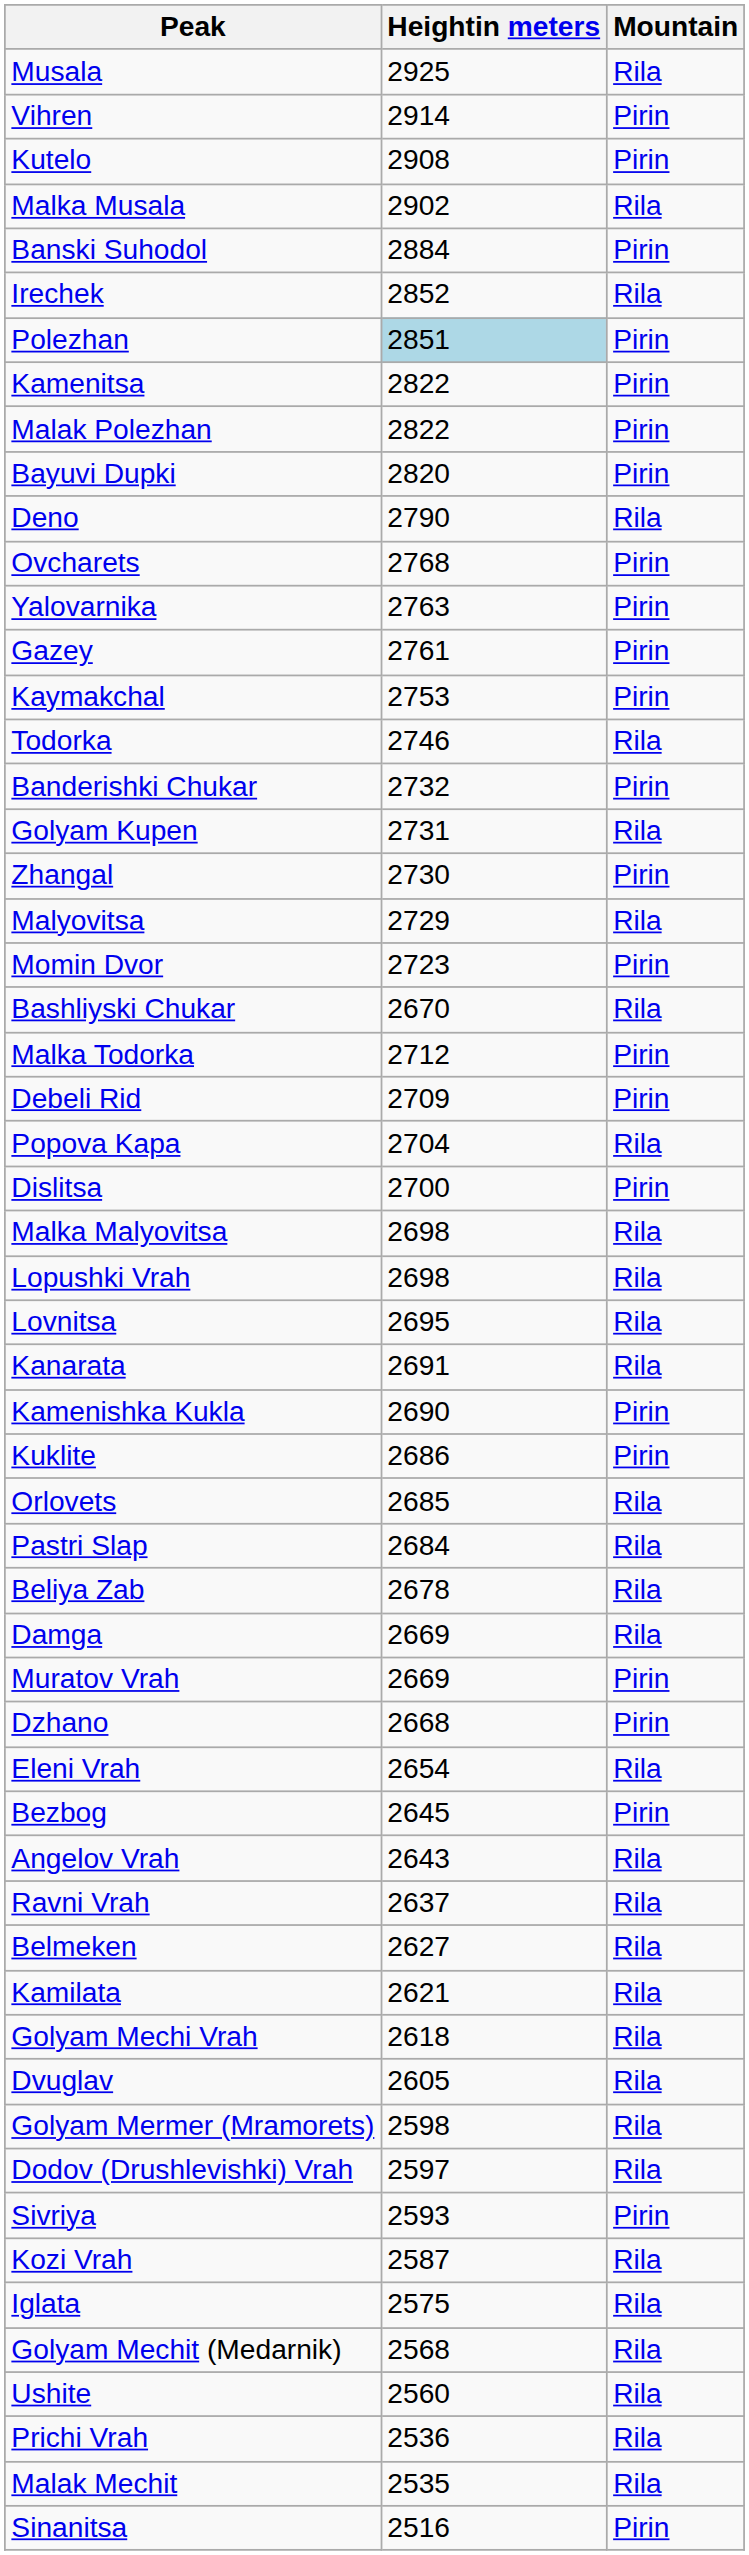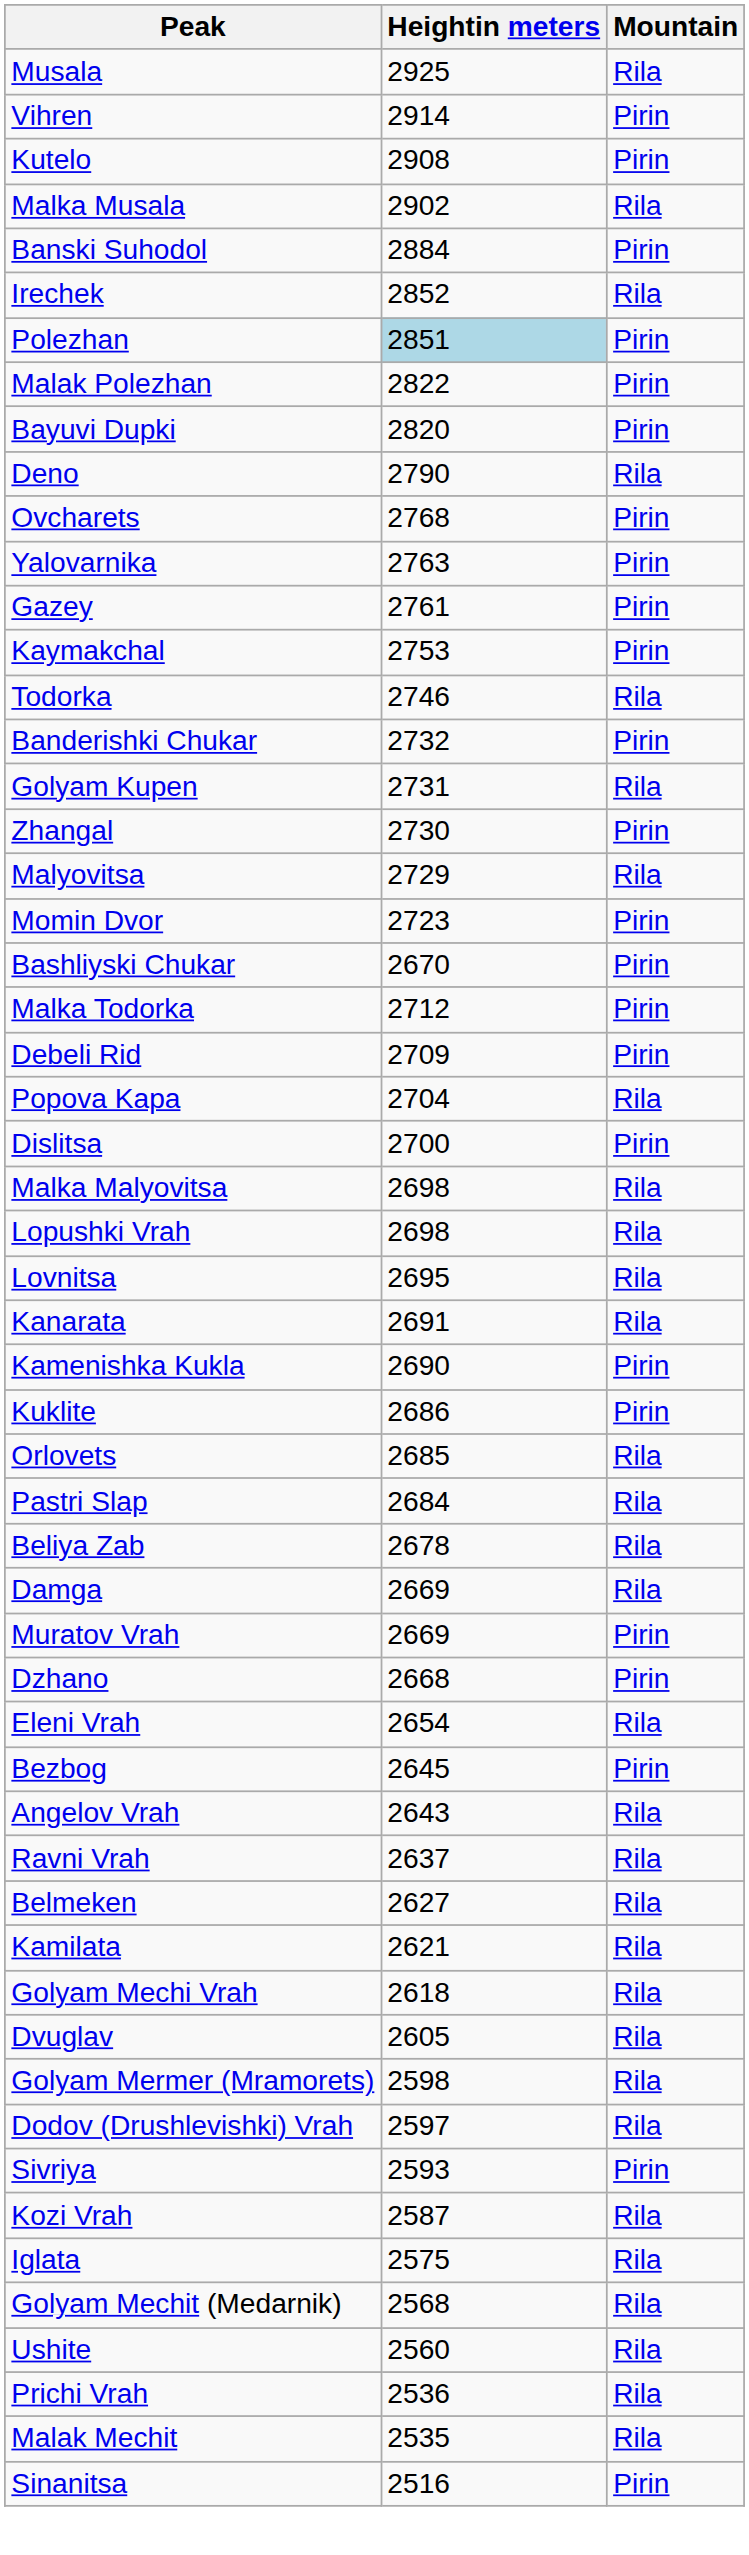- row: Kamenitsa | 2822 | Pirin
Bashliyski Chukar | Mountain: Rila -> Pirin
